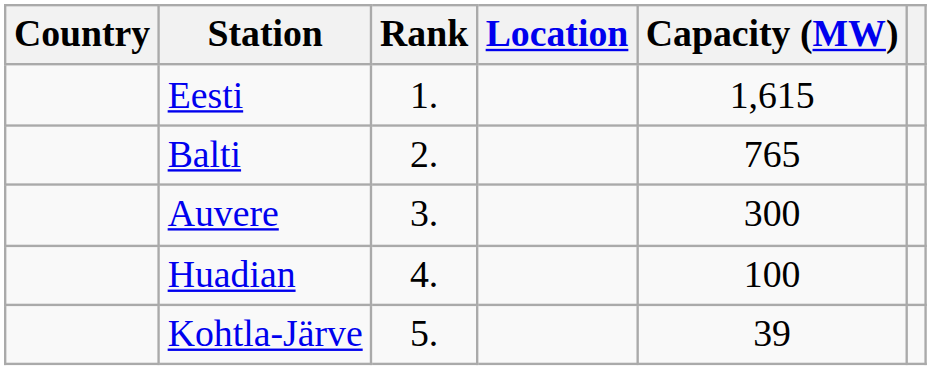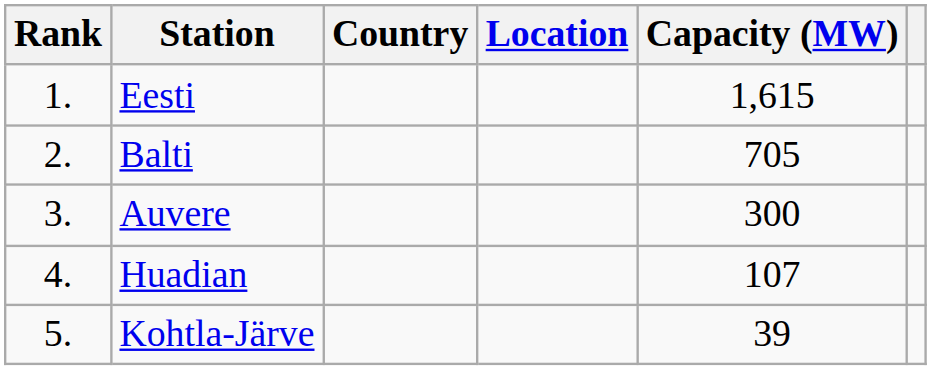columns swapped: Rank <-> Country
Balti | Capacity (MW): 765 -> 705
Huadian | Capacity (MW): 100 -> 107
